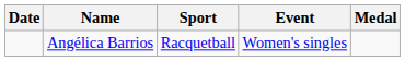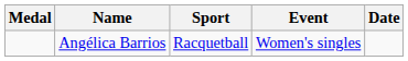columns swapped: Medal <-> Date
